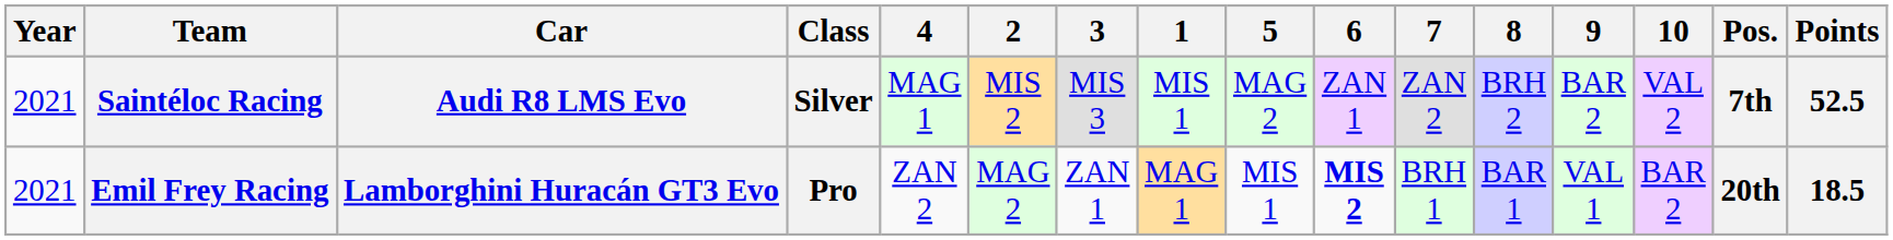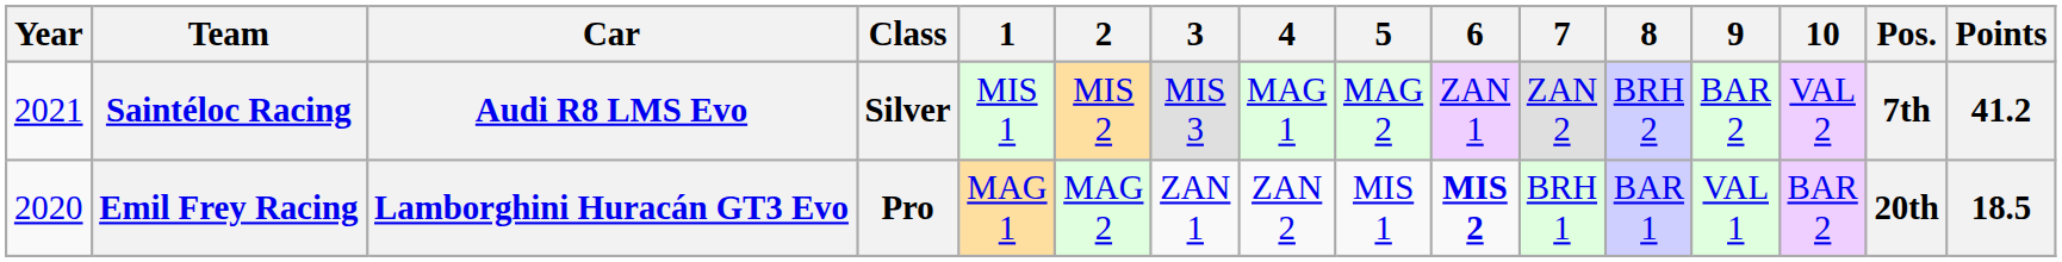columns swapped: 1 <-> 4
Saintéloc Racing | Points: 52.5 -> 41.2
Emil Frey Racing | Year: 2021 -> 2020
